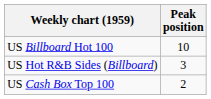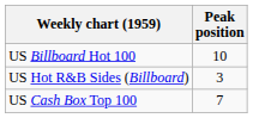US Cash Box Top 100 | Peak position: 2 -> 7
